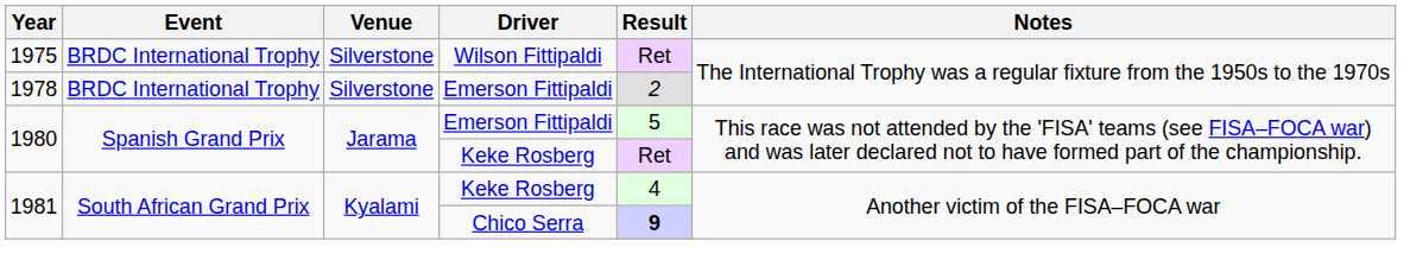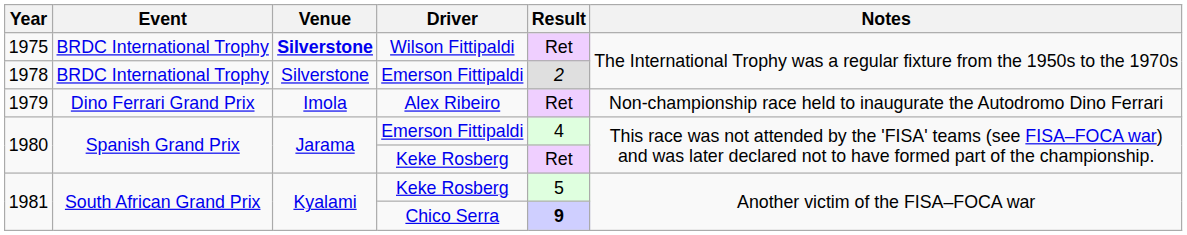1975 | Venue: normal -> bold
+ row: 1979 | Dino Ferrari Grand Prix | Imola | Alex Ribeiro | Ret | Non-championship race held to inaugurate the Autodromo Dino Ferrari
1980 / Emerson Fittipaldi | Result: 5 -> 4
1981 / Keke Rosberg | Result: 4 -> 5
